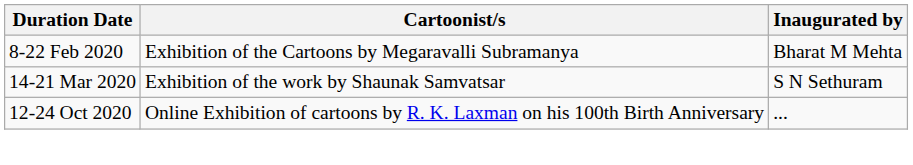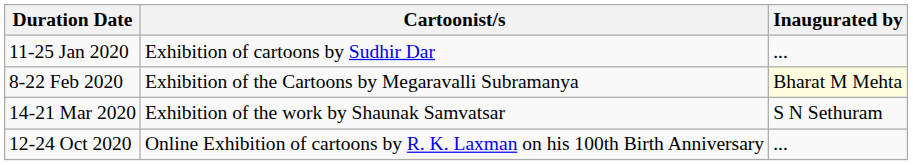+ row: 11-25 Jan 2020 | Exhibition of cartoons by Sudhir Dar | ...
8-22 Feb 2020 | Inaugurated by: no background -> lightyellow background
